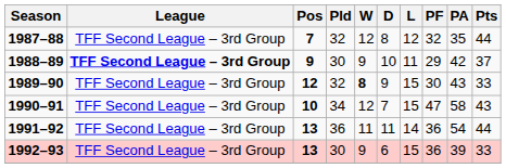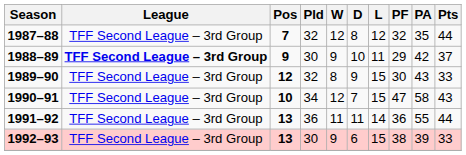1989–90 | W: bold -> normal
1991–92 | PA: 54 -> 55
1992–93 | PF: 36 -> 38
